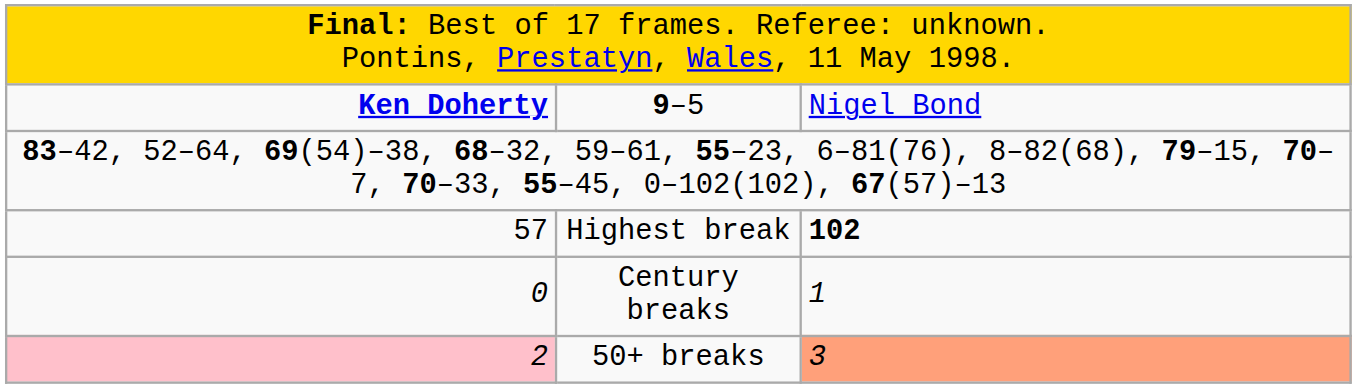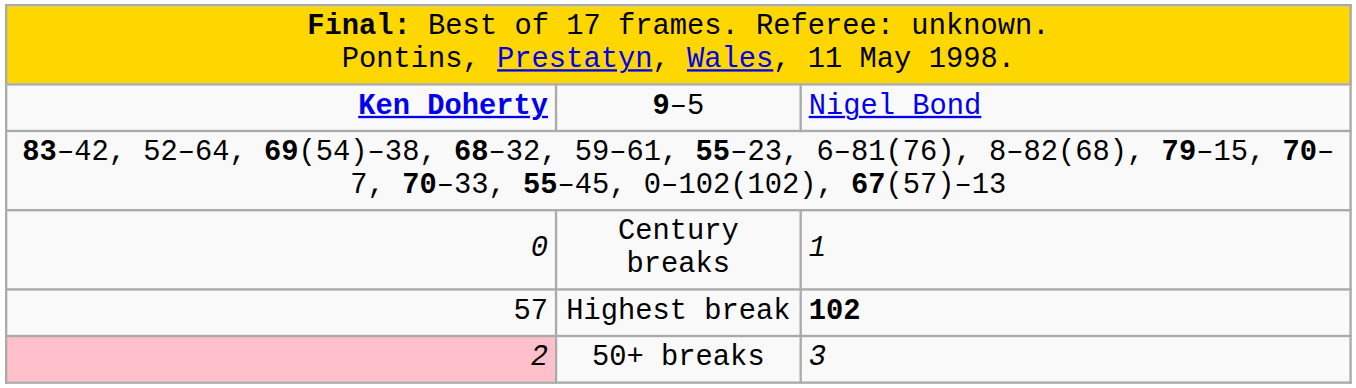rows swapped: Highest break <-> Century breaks
50+ breaks | column 3: lightsalmon background -> no background
